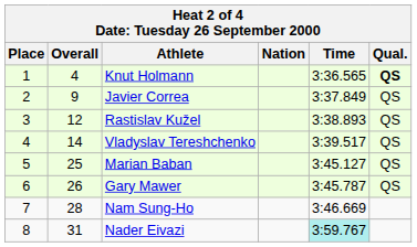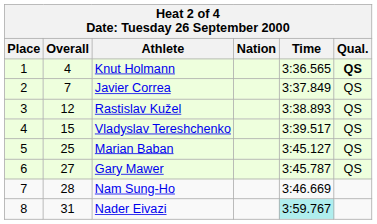Javier Correa | Overall: 9 -> 7
Vladyslav Tereshchenko | Overall: 14 -> 15
Gary Mawer | Overall: 26 -> 27
